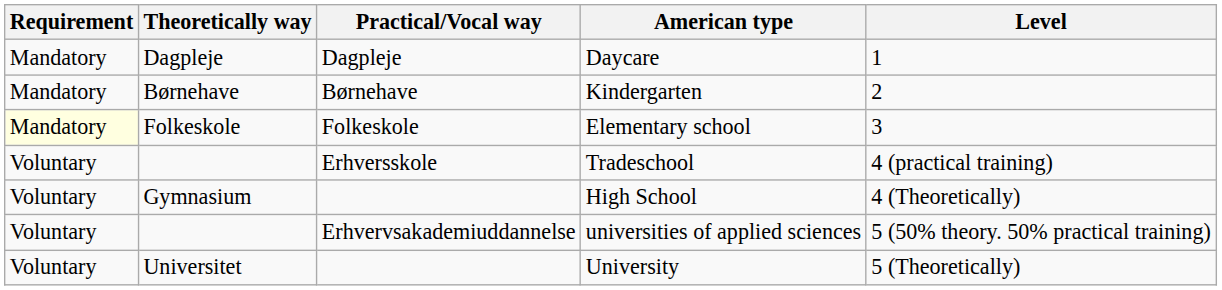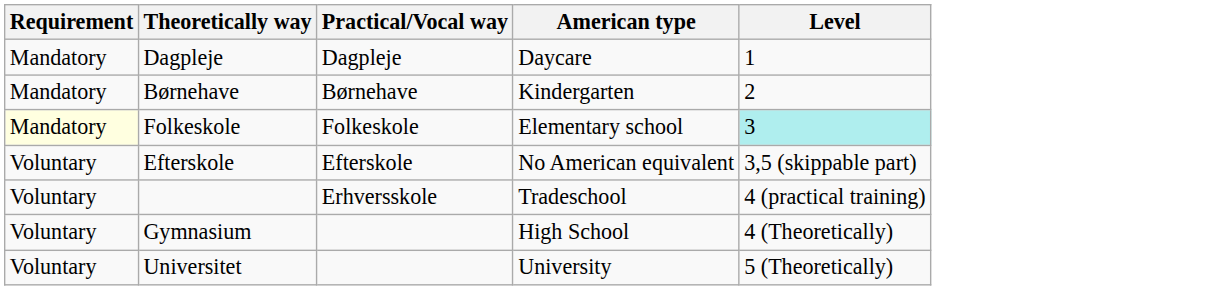Elementary school | Level: no background -> paleturquoise background
+ row: Voluntary | Efterskole | Efterskole | No American equivalent | 3,5 (skippable part)
- row: Voluntary | Erhvervsakademiuddannelse | universities of applied sciences | 5 (50% theory. 50% practical training)
